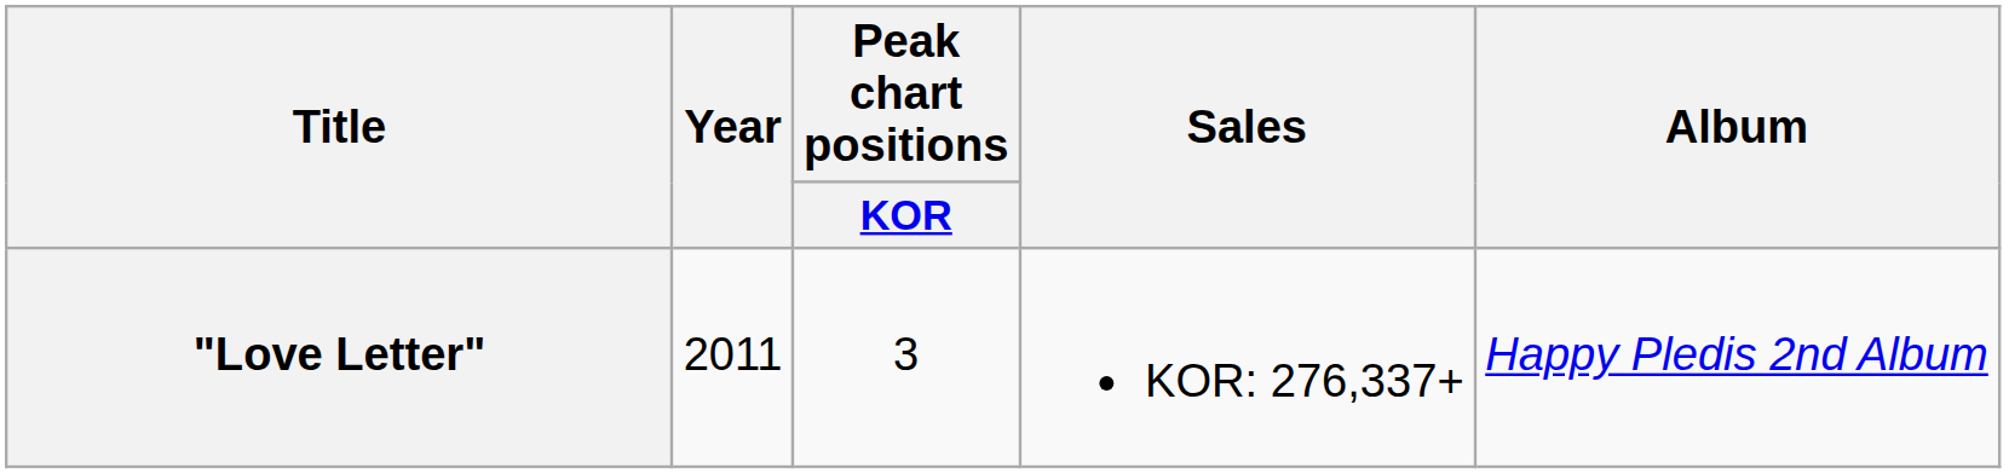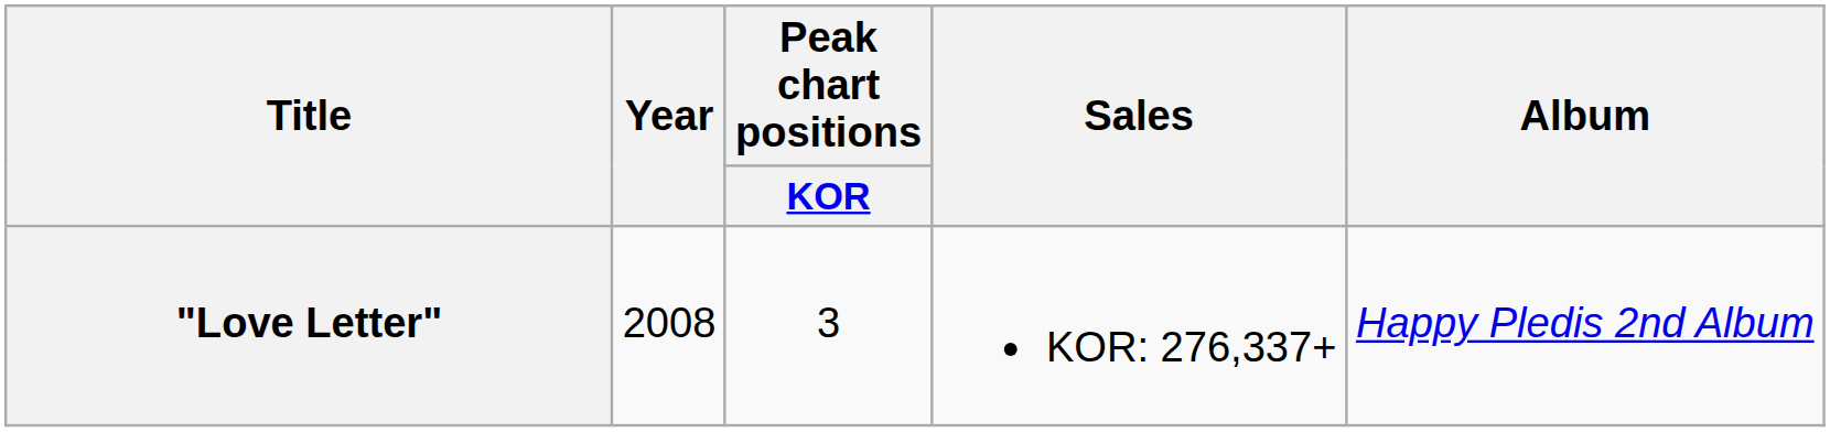"Love Letter" | Year: 2011 -> 2008
